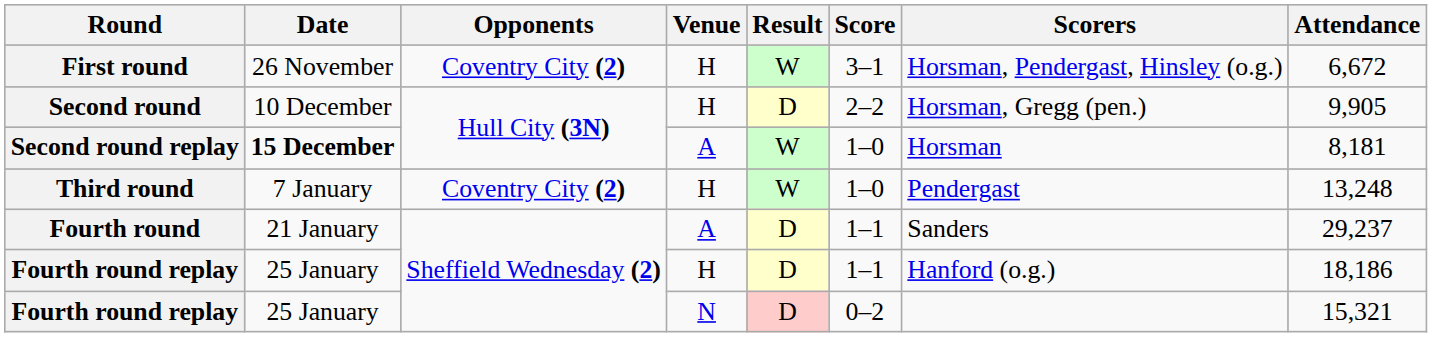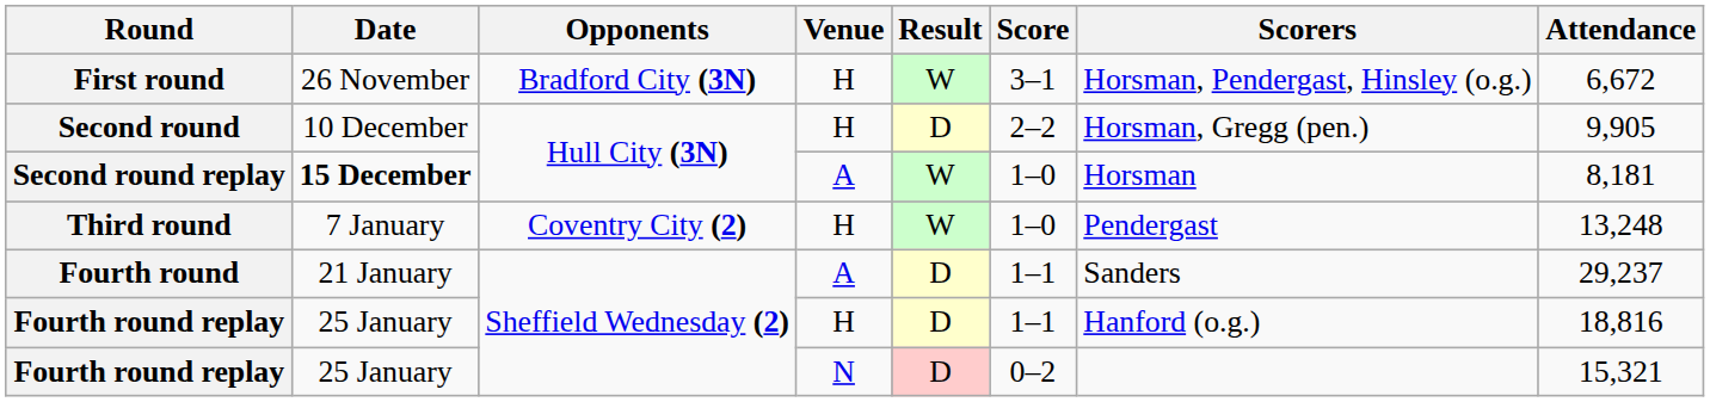First round | Opponents: Coventry City (2) -> Bradford City (3N)
Fourth round replay / H | Attendance: 18,186 -> 18,816
